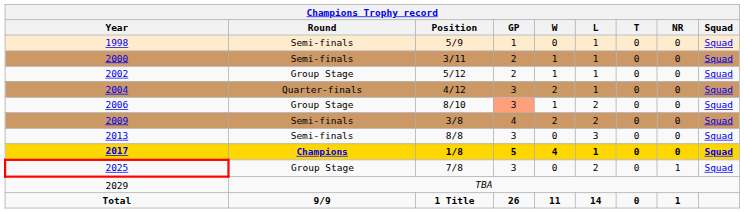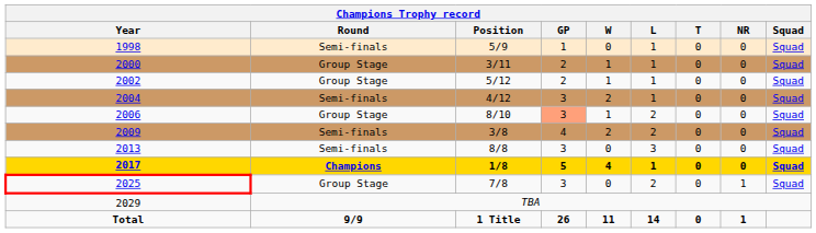2000 | Round: Semi-finals -> Group Stage
2004 | Round: Quarter-finals -> Semi-finals
